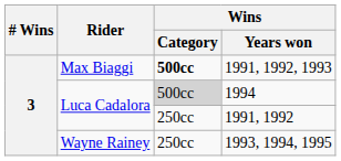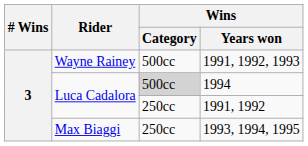1991, 1992, 1993 | Rider: Max Biaggi -> Wayne Rainey
1991, 1992, 1993 | Wins / Category: bold -> normal
1993, 1994, 1995 | Rider: Wayne Rainey -> Max Biaggi
